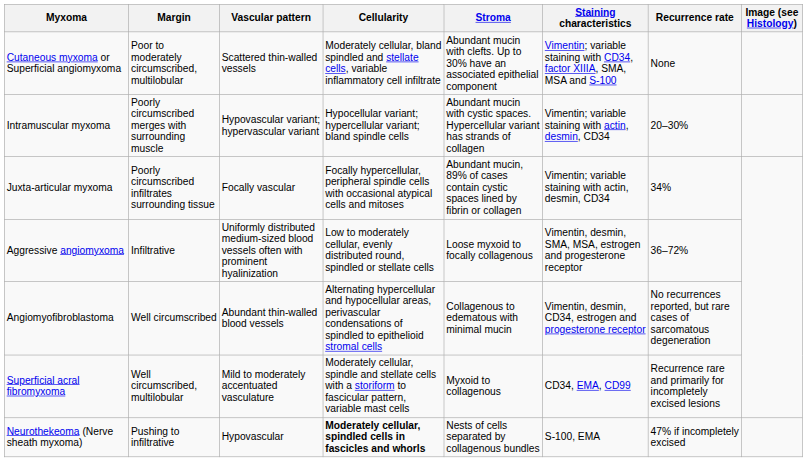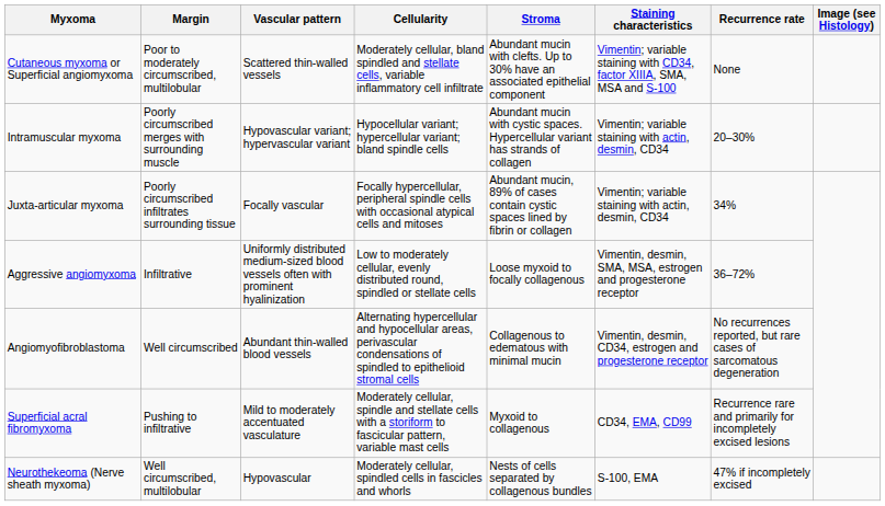Superficial acral fibromyxoma | Margin: Well circumscribed, multilobular -> Pushing to infiltrative
Neurothekeoma (Nerve sheath myxoma) | Margin: Pushing to infiltrative -> Well circumscribed, multilobular
Neurothekeoma (Nerve sheath myxoma) | Cellularity: bold -> normal
